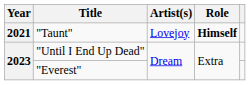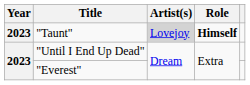"Taunt" | Year: 2021 -> 2023
"Taunt" | Artist(s): no background -> lightgrey background
